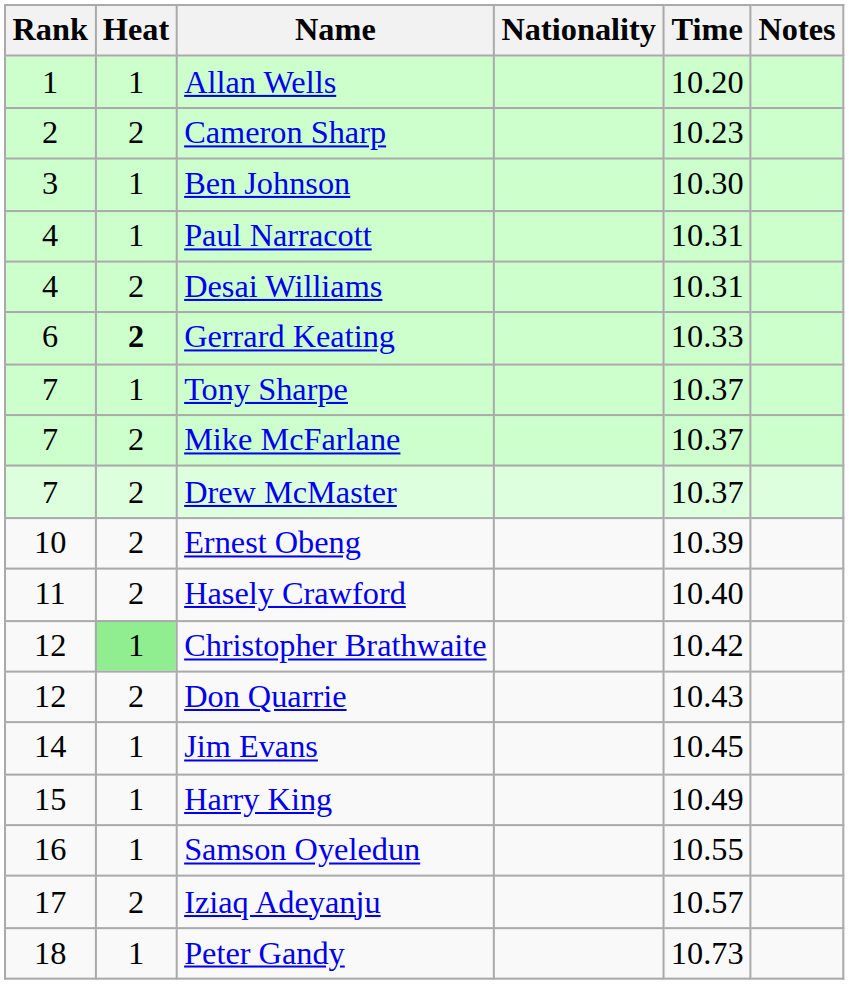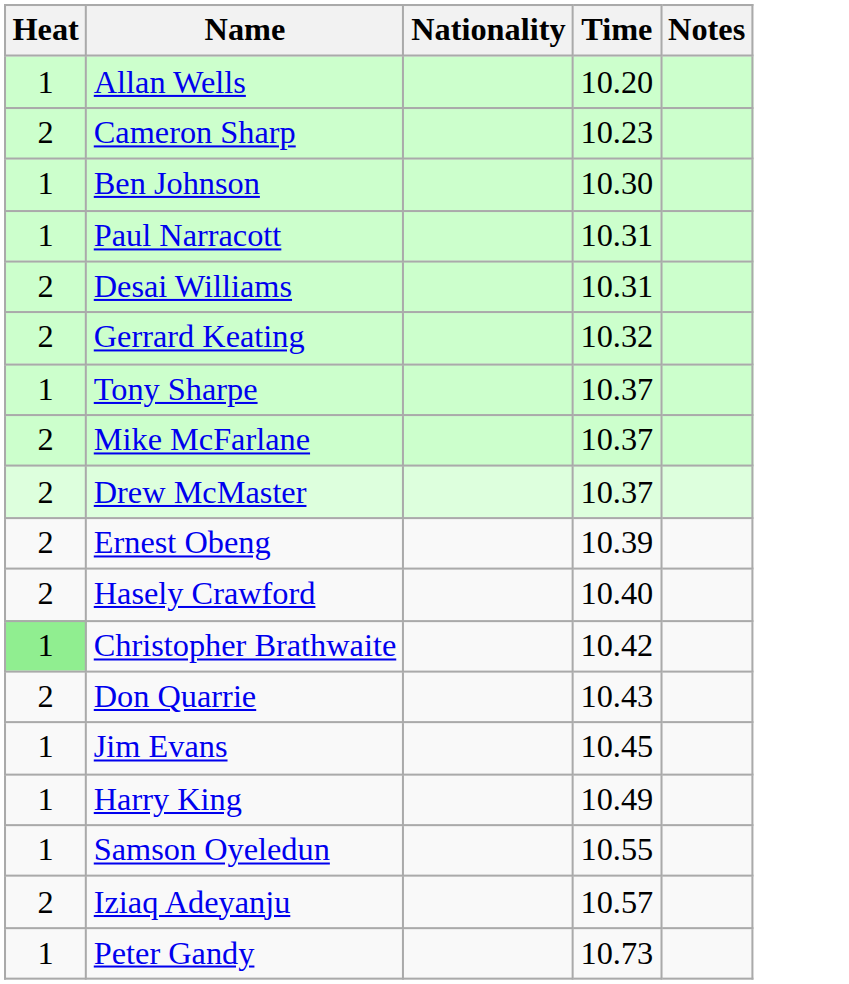- column: Rank | 1 | 2 | 3 | 4 | 4 | 6 | 7 | 7 | 7 | 10 | 11 | 12 | 12 | 14 | 15 | 16 | 17 | 18
Gerrard Keating | Heat: bold -> normal
Gerrard Keating | Time: 10.33 -> 10.32
